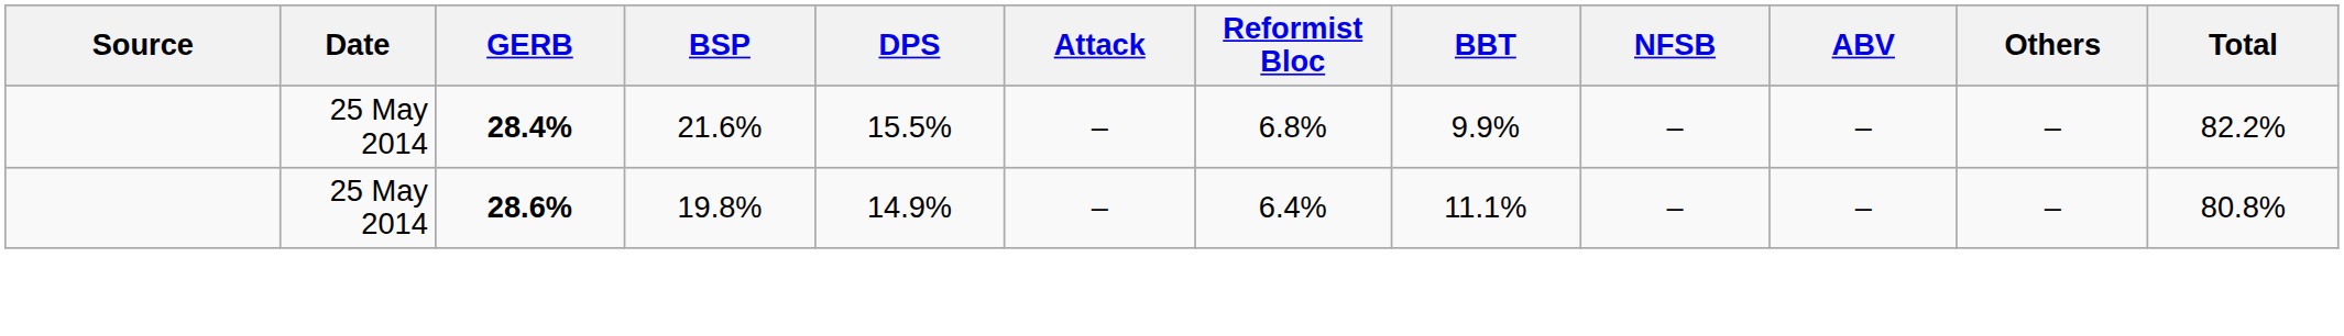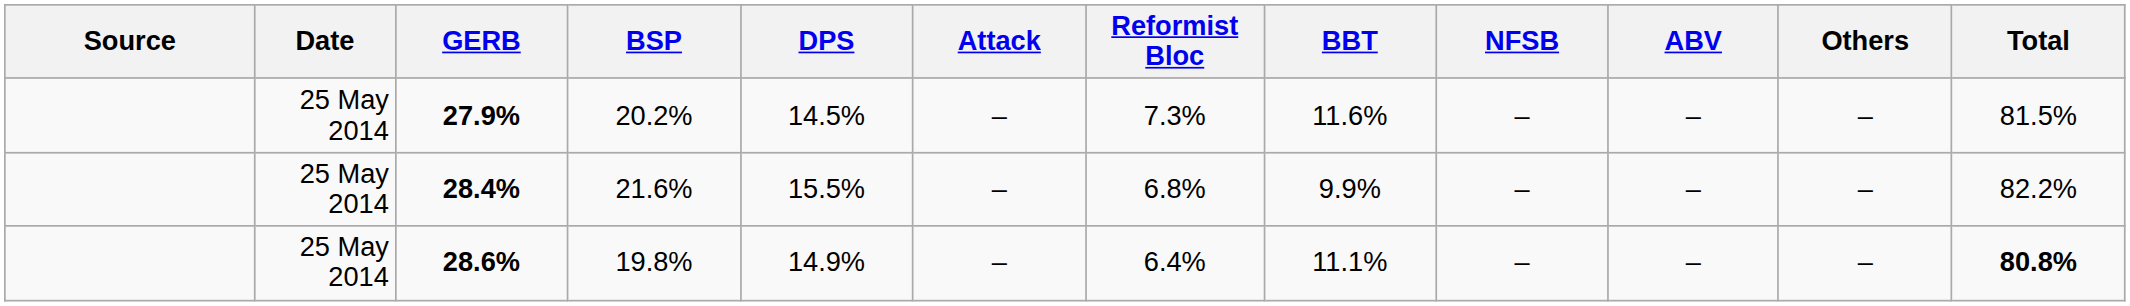+ row: 25 May 2014 | 27.9% | 20.2% | 14.5% | – | 7.3% | 11.6% | – | – | – | 81.5%
28.6% | Total: normal -> bold
